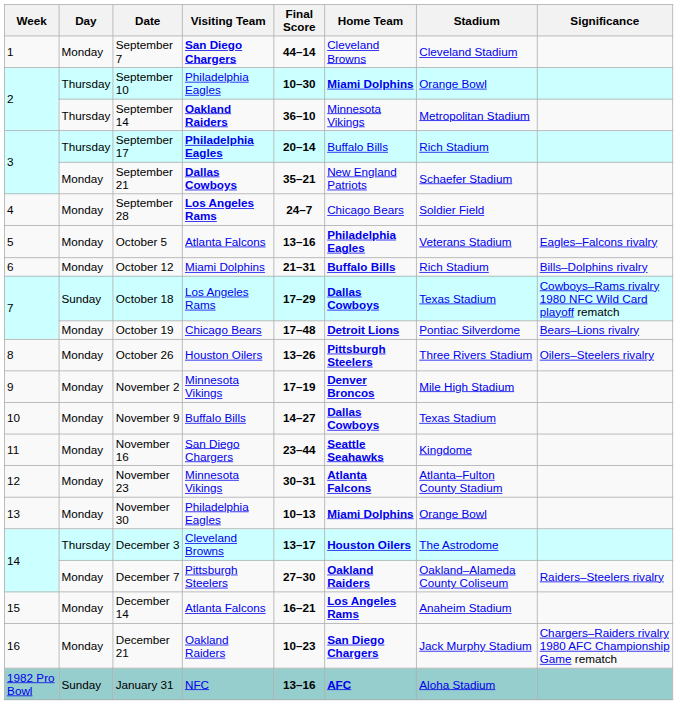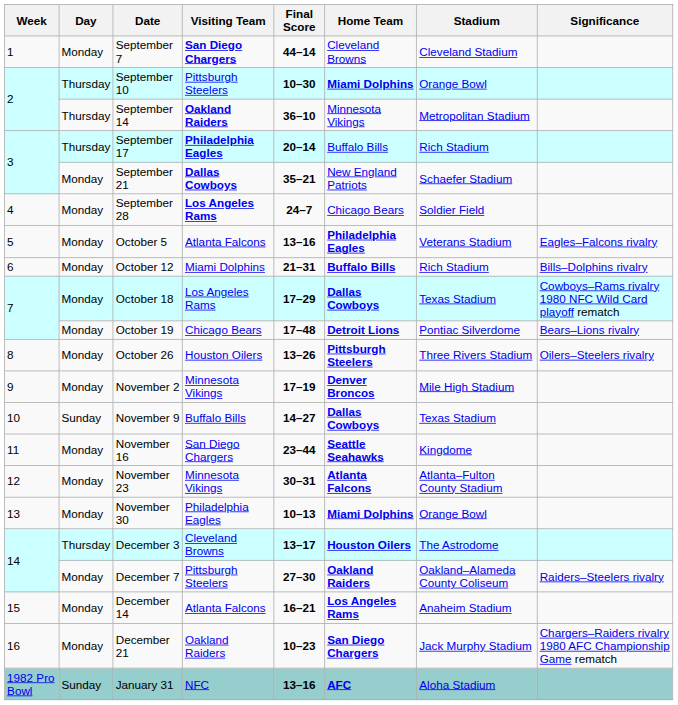September 10 | Visiting Team: Philadelphia Eagles -> Pittsburgh Steelers
October 18 | Day: Sunday -> Monday
November 9 | Day: Monday -> Sunday
